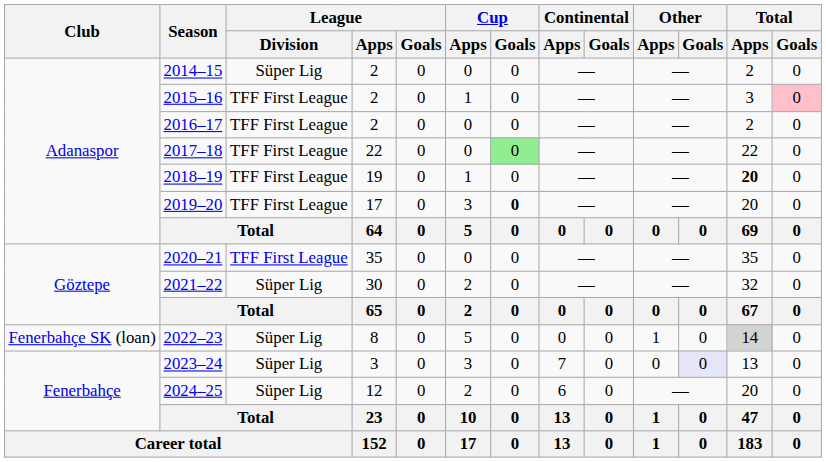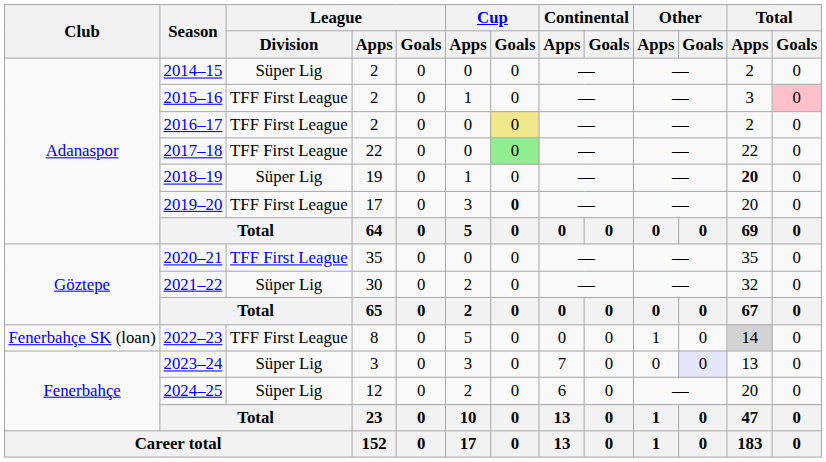2016–17 | Cup / Goals: no background -> khaki background
2018–19 | League / Division: TFF First League -> Süper Lig
2022–23 | League / Division: Süper Lig -> TFF First League
